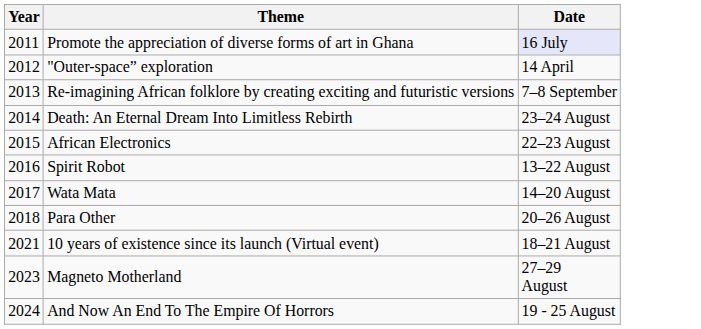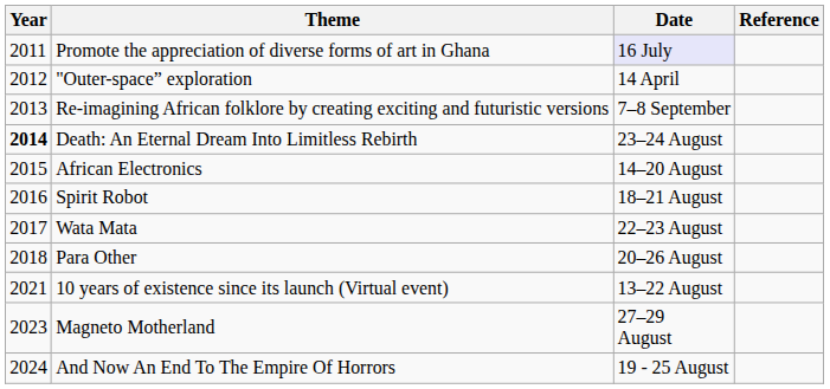+ column: Reference
Death: An Eternal Dream Into Limitless Rebirth | Year: normal -> bold
African Electronics | Date: 22–23 August -> 14–20 August
Spirit Robot | Date: 13–22 August -> 18–21 August
Wata Mata | Date: 14–20 August -> 22–23 August
10 years of existence since its launch (Virtual event) | Date: 18–21 August -> 13–22 August
